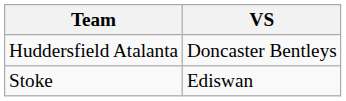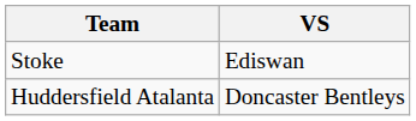rows swapped: Huddersfield Atalanta <-> Stoke
